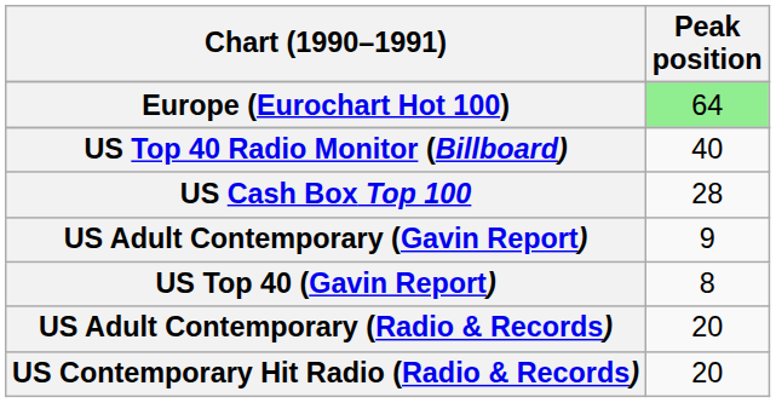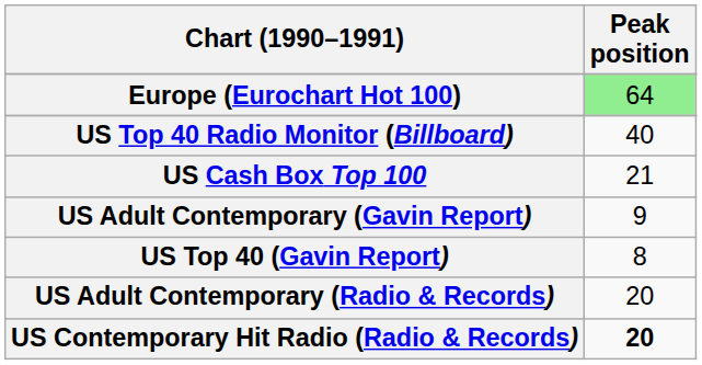US Cash Box Top 100 | Peak position: 28 -> 21
US Contemporary Hit Radio (Radio & Records) | Peak position: normal -> bold
